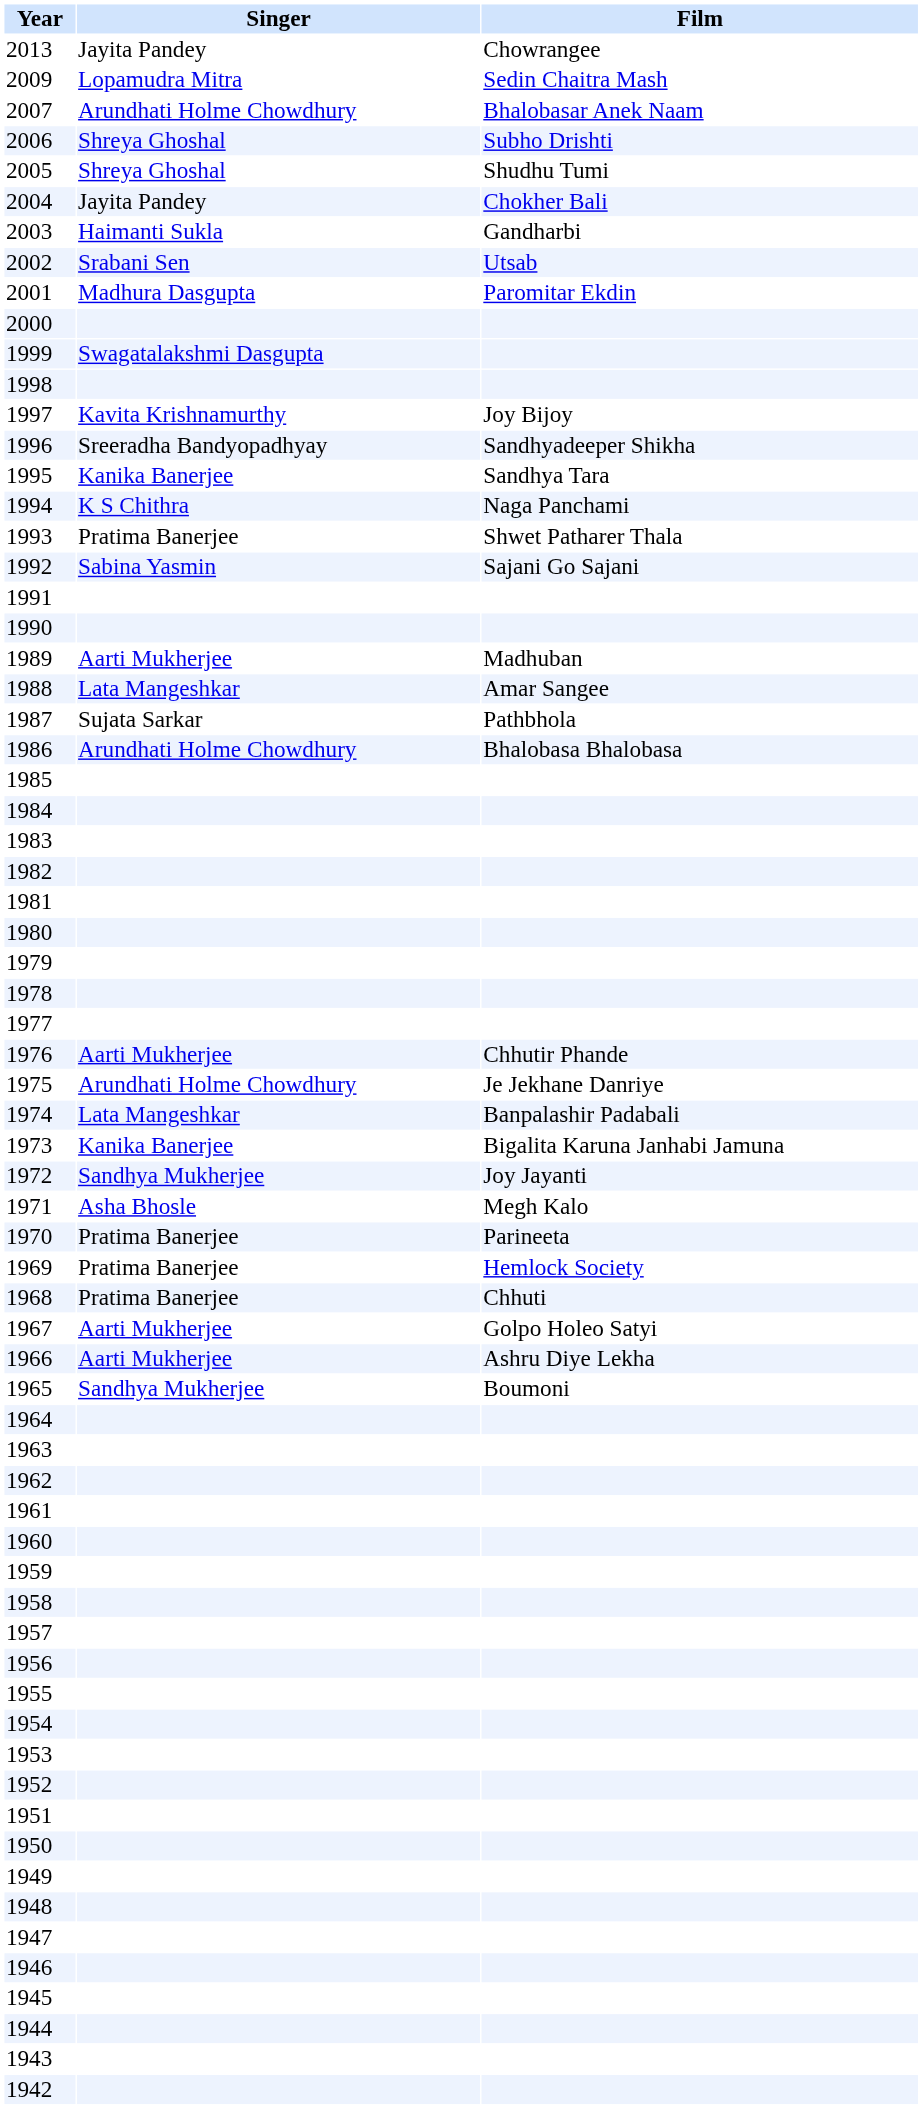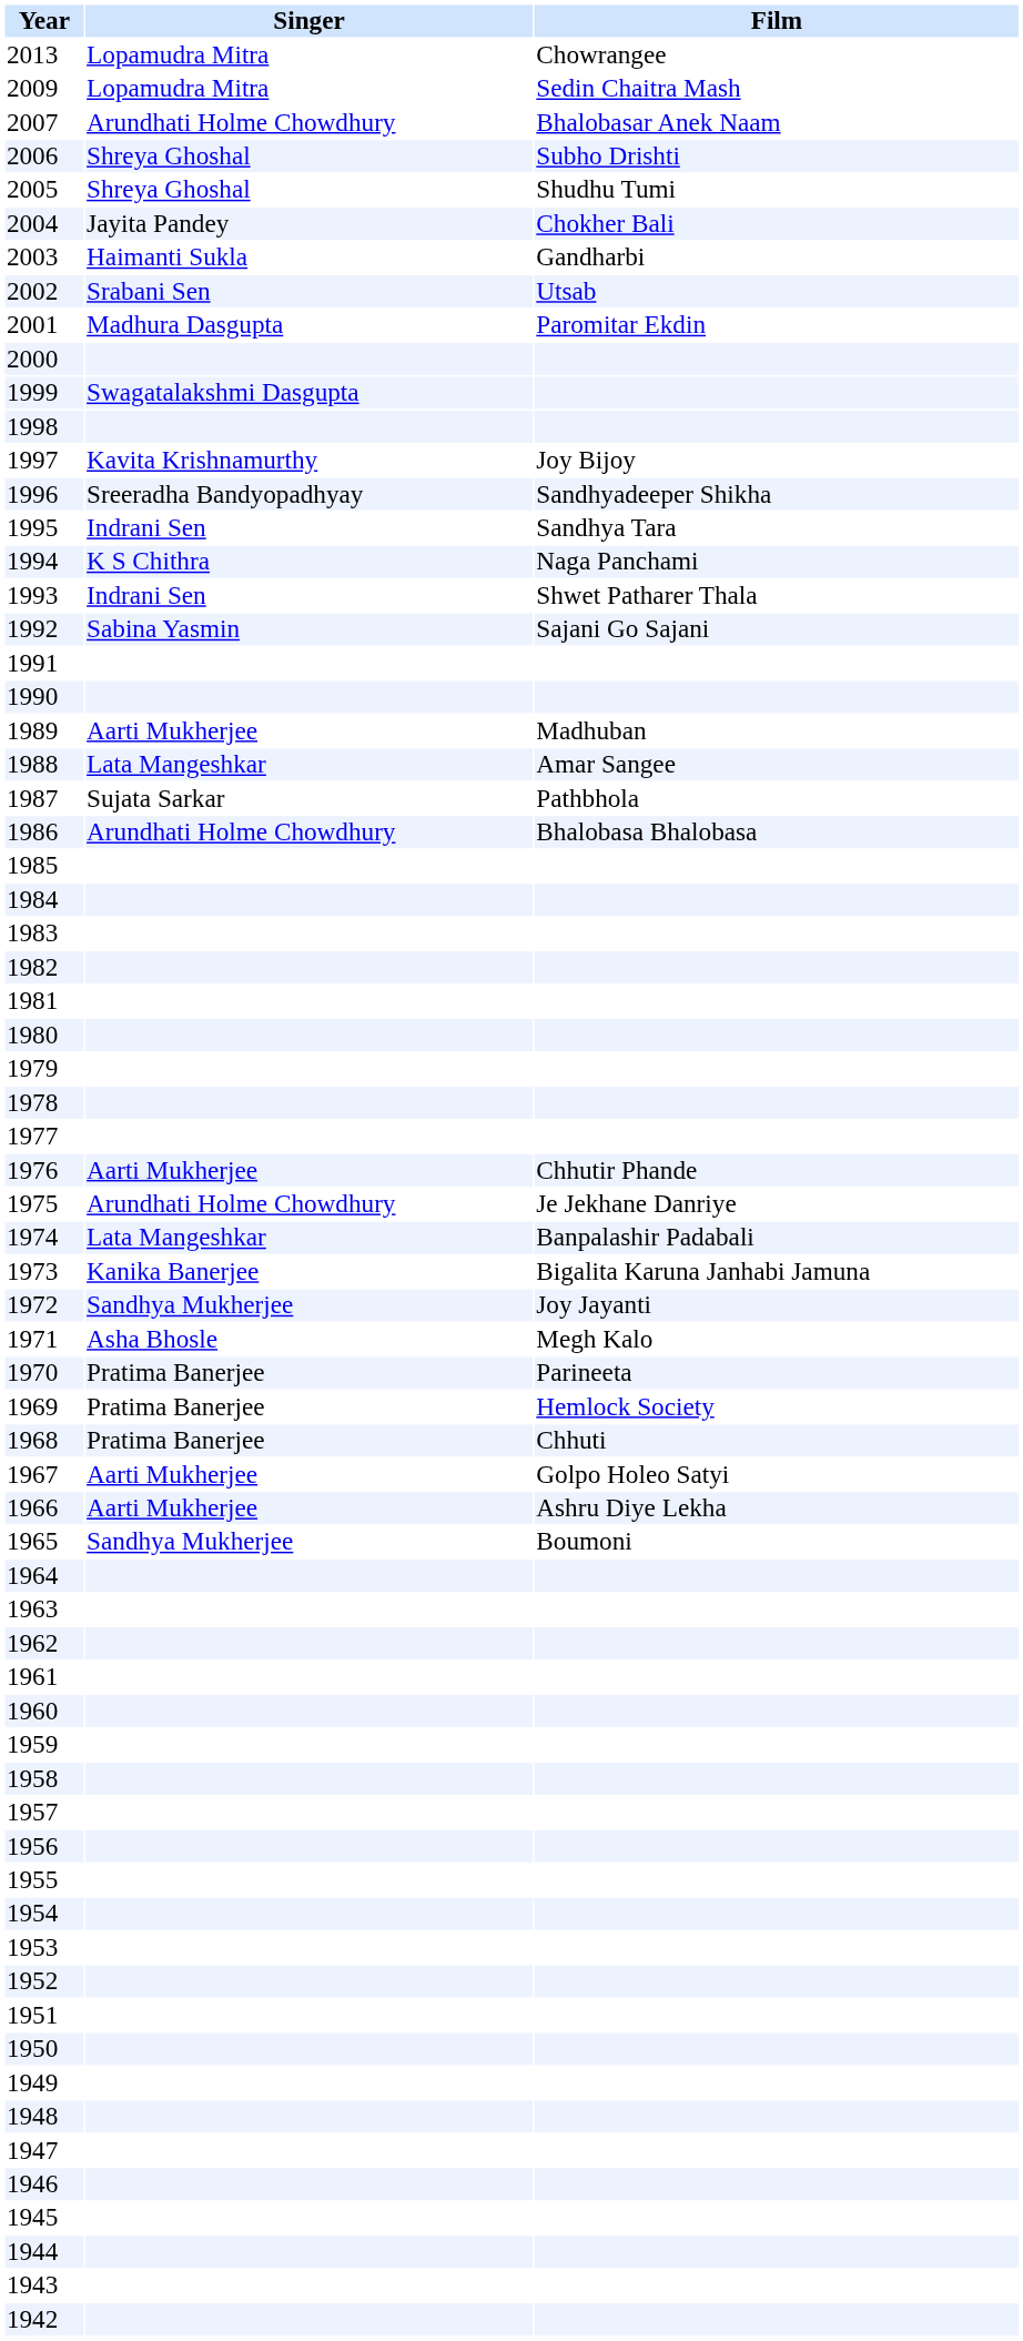2013 | Singer: Jayita Pandey -> Lopamudra Mitra
1995 | Singer: Kanika Banerjee -> Indrani Sen
1993 | Singer: Pratima Banerjee -> Indrani Sen
